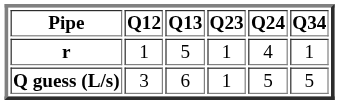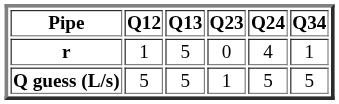r | Q23: 1 -> 0
Q guess (L/s) | Q12: 3 -> 5
Q guess (L/s) | Q13: 6 -> 5
